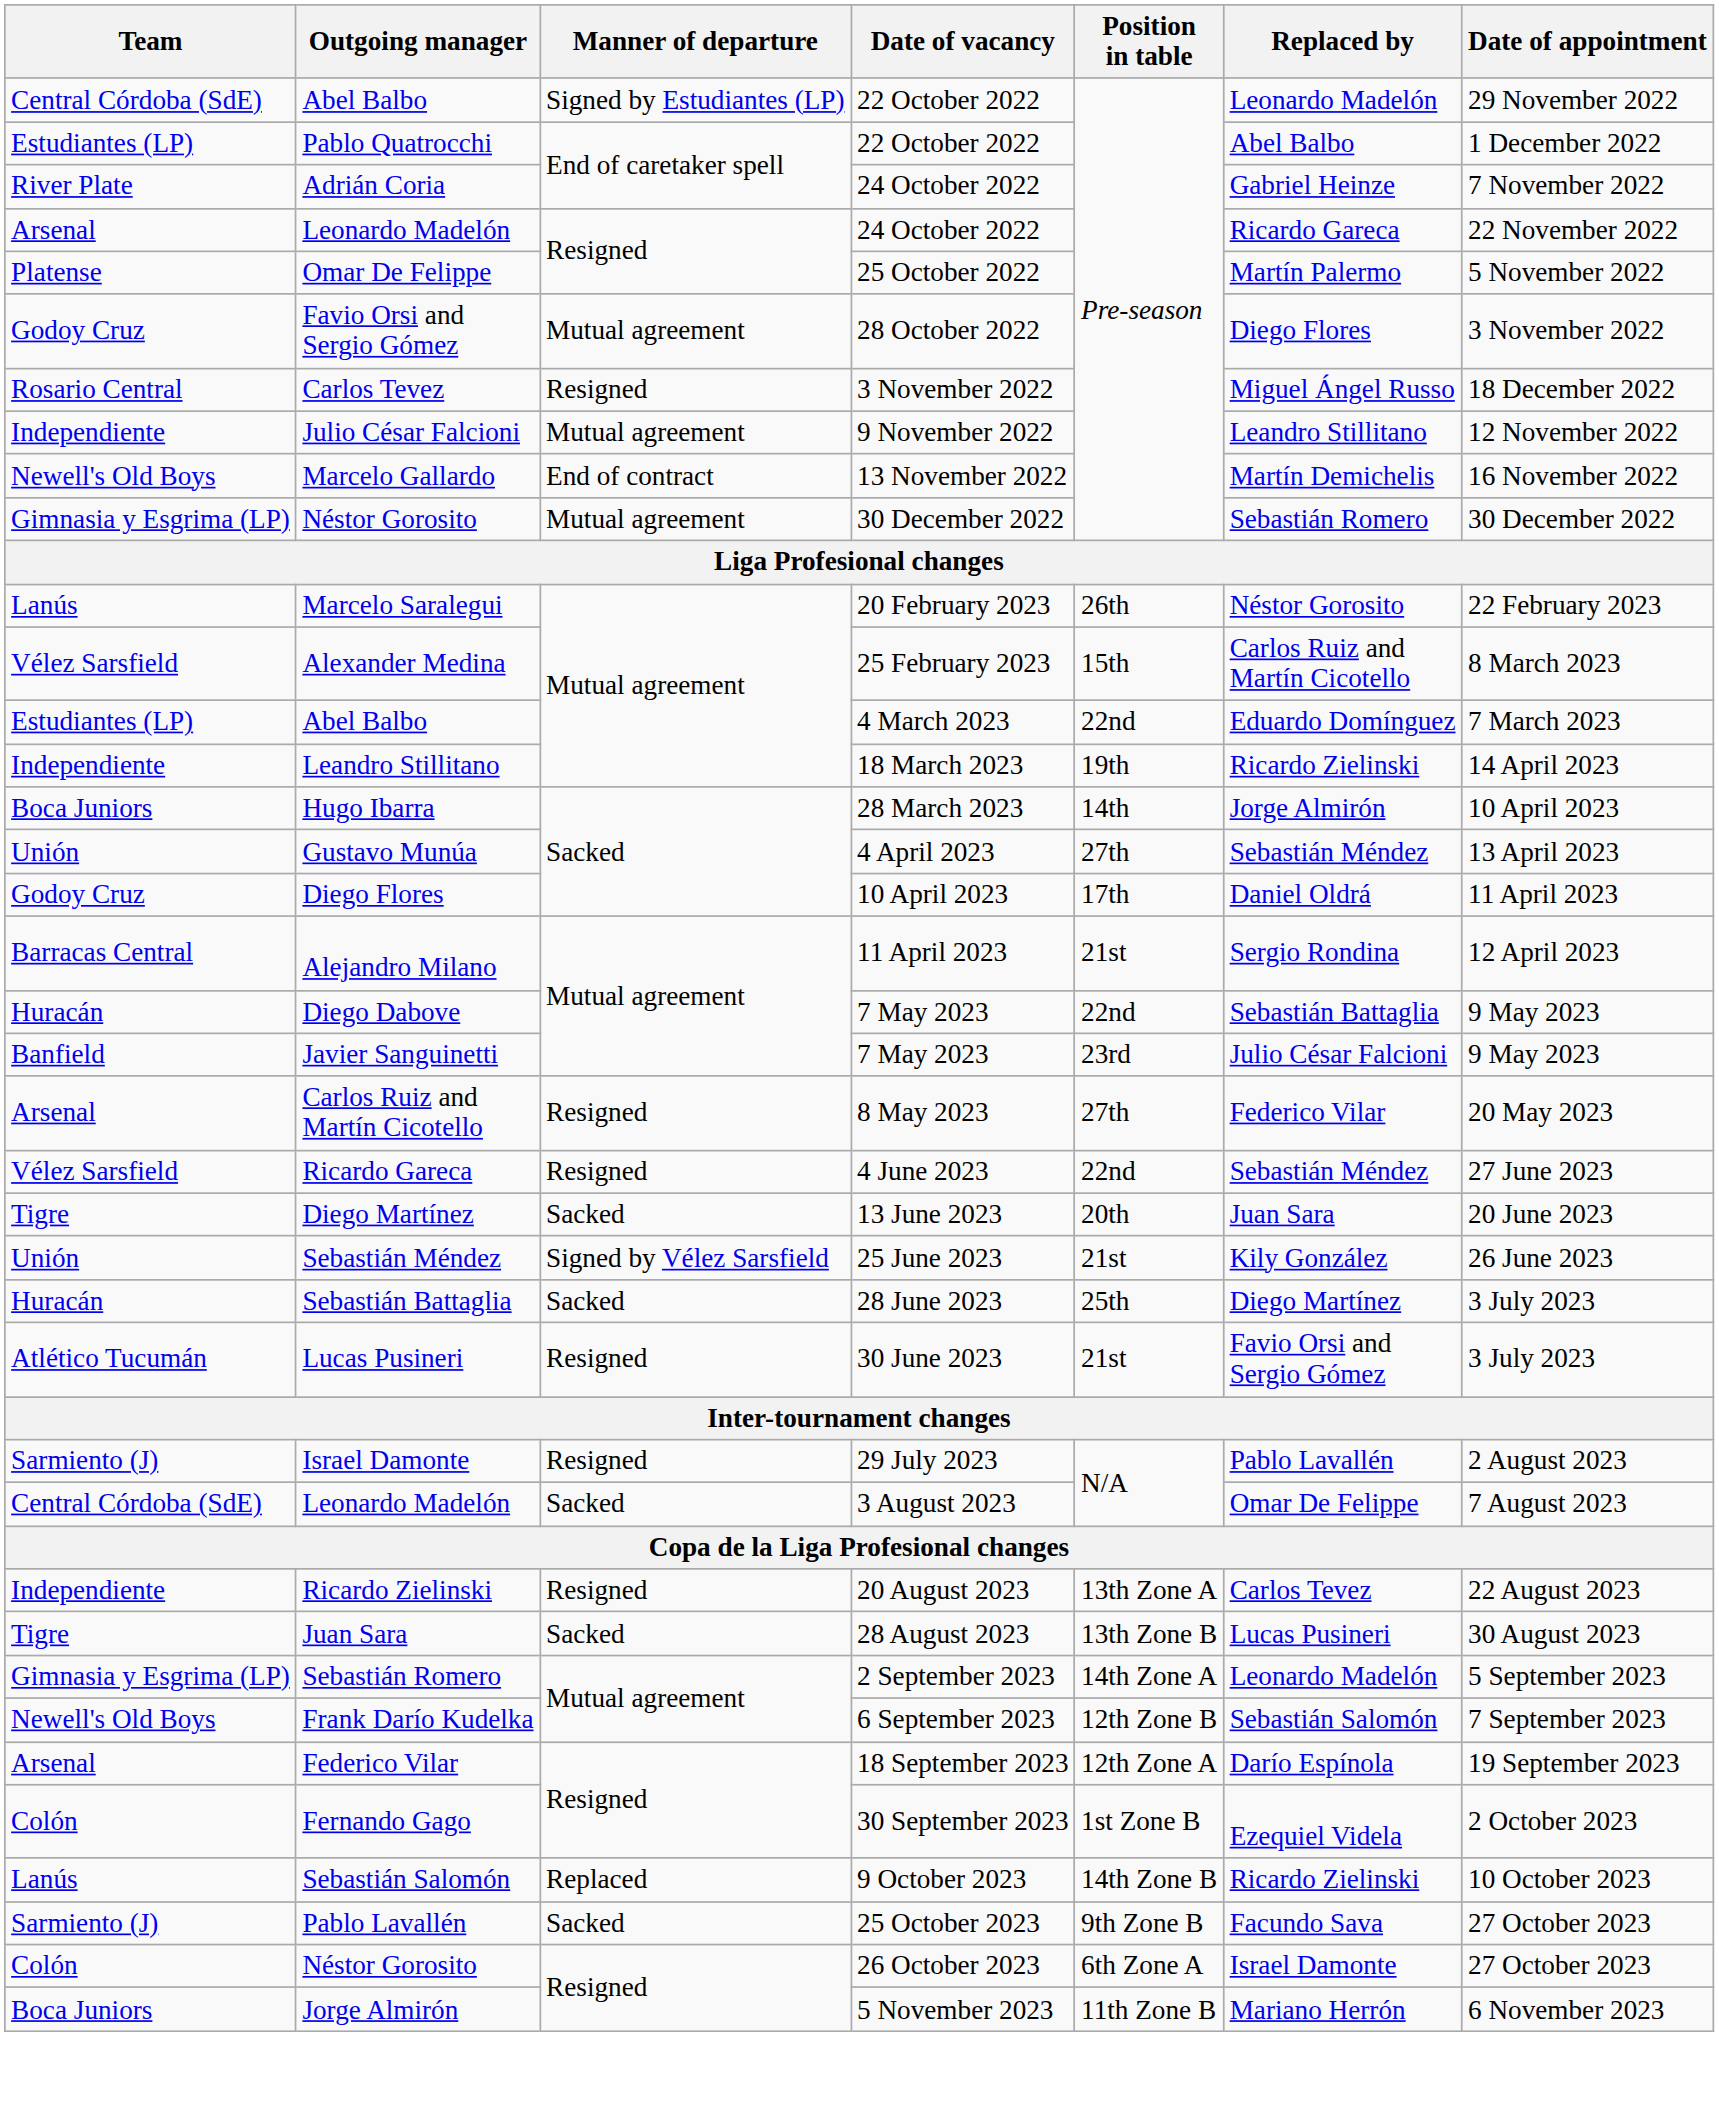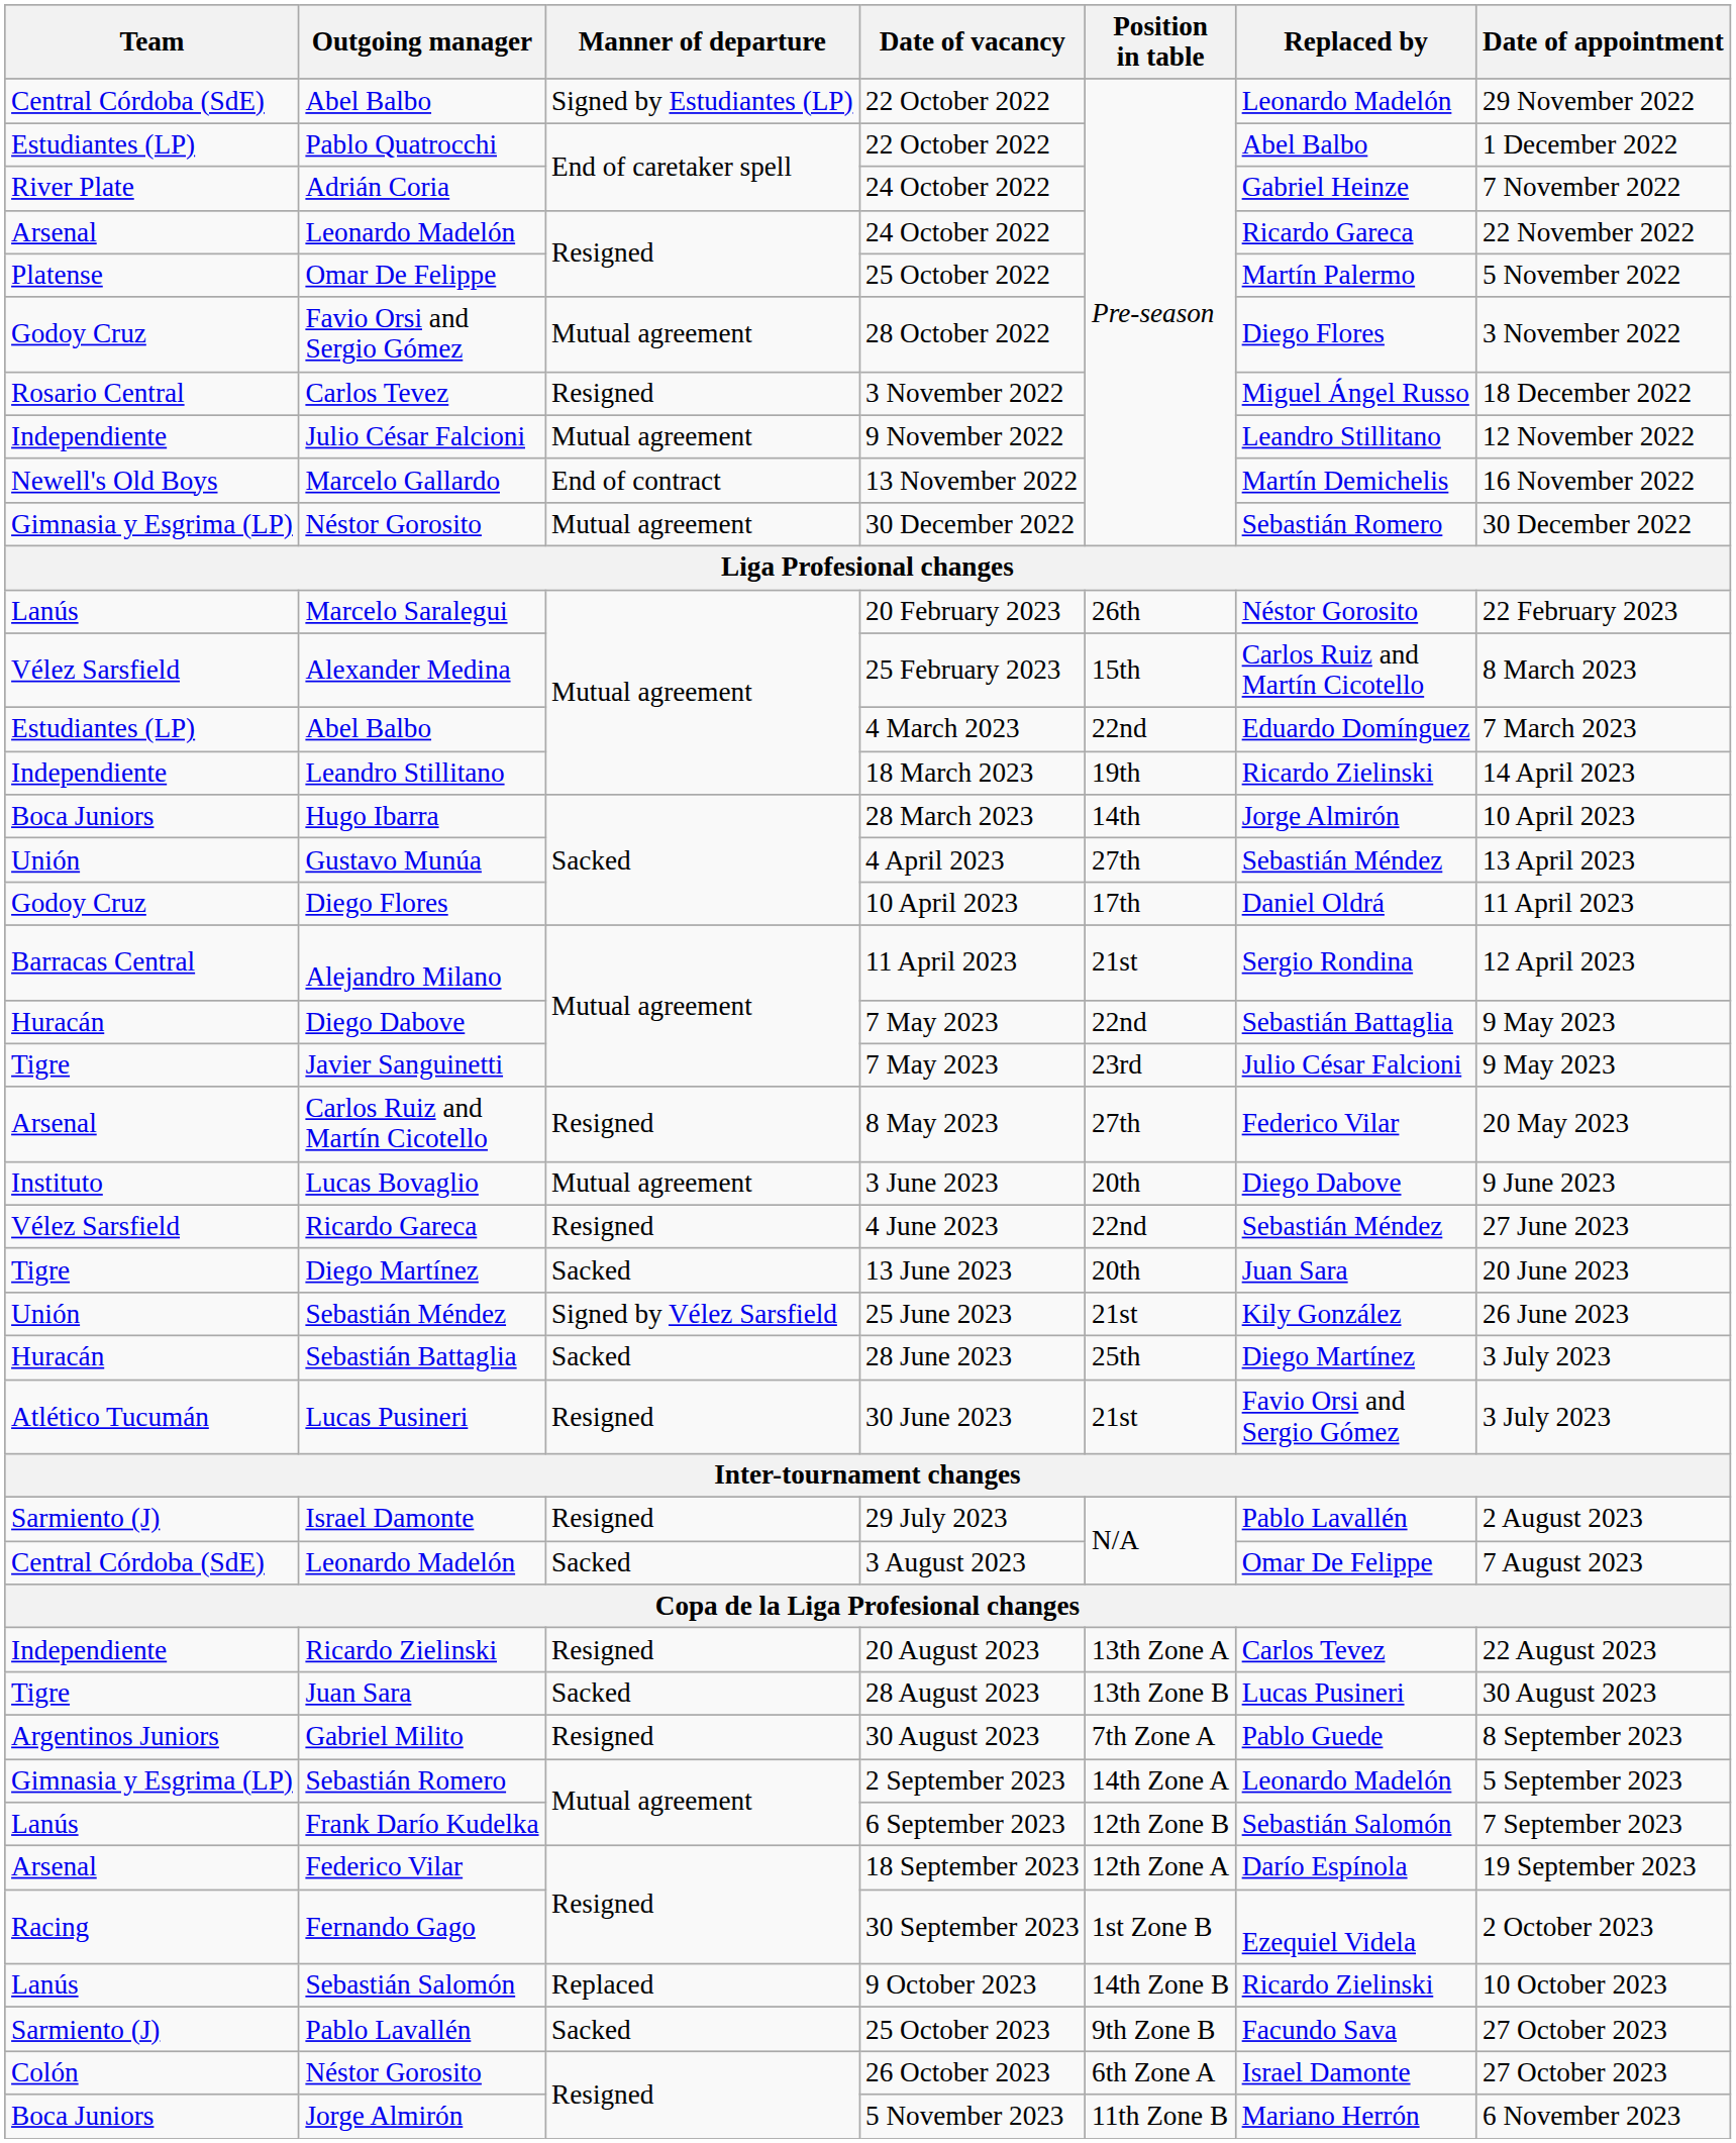Javier Sanguinetti | Team: Banfield -> Tigre
+ row: Instituto | Lucas Bovaglio | Mutual agreement | 3 June 2023 | 20th | Diego Dabove | 9 June 2023
+ row: Argentinos Juniors | Gabriel Milito | Resigned | 30 August 2023 | 7th Zone A | Pablo Guede | 8 September 2023
Frank Darío Kudelka | Team: Newell's Old Boys -> Lanús
Fernando Gago | Team: Colón -> Racing
